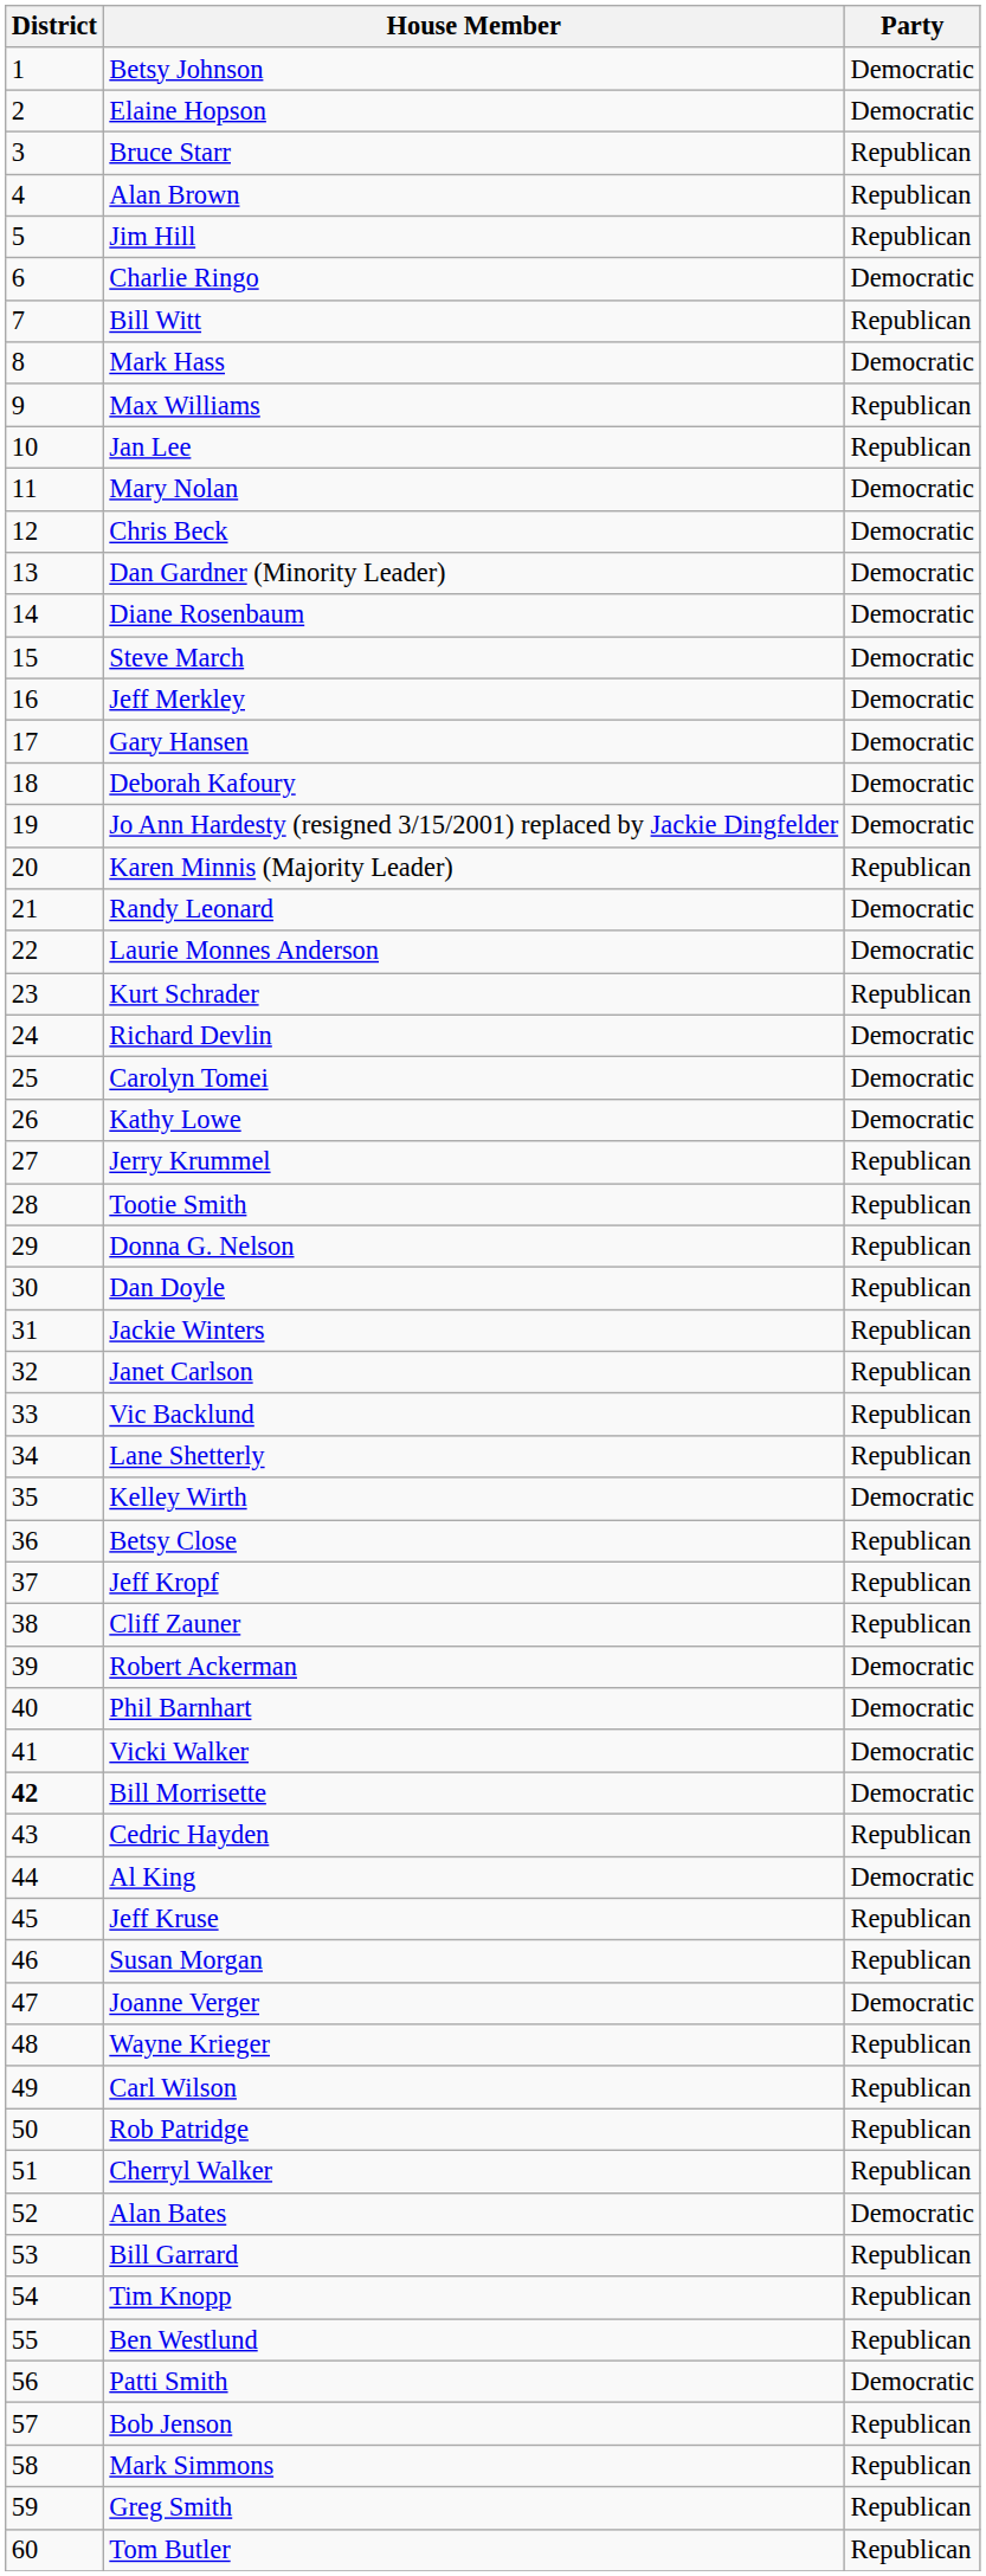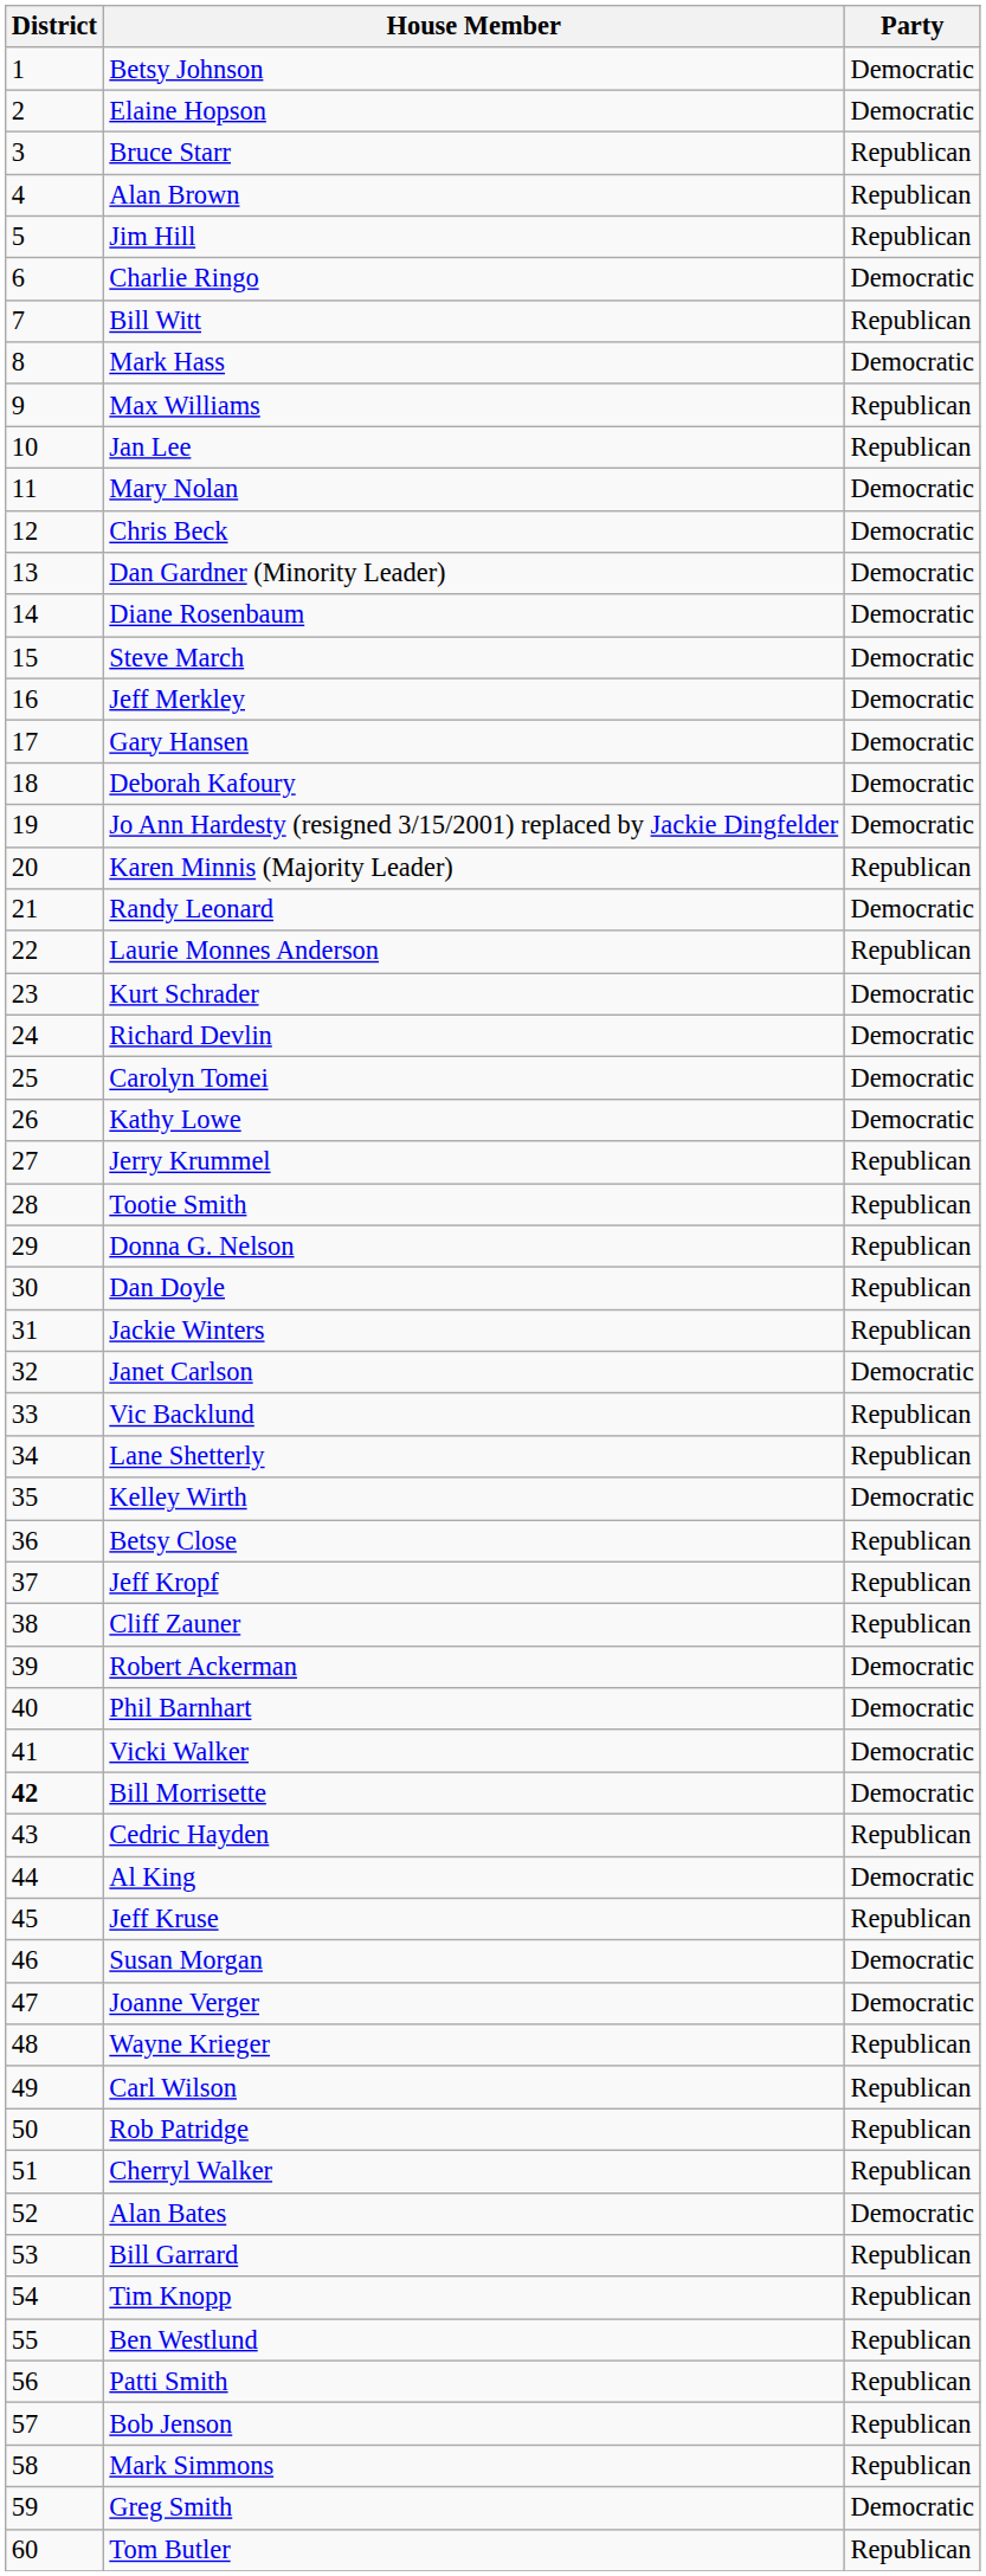Laurie Monnes Anderson | Party: Democratic -> Republican
Kurt Schrader | Party: Republican -> Democratic
Janet Carlson | Party: Republican -> Democratic
Susan Morgan | Party: Republican -> Democratic
Patti Smith | Party: Democratic -> Republican
Greg Smith | Party: Republican -> Democratic
